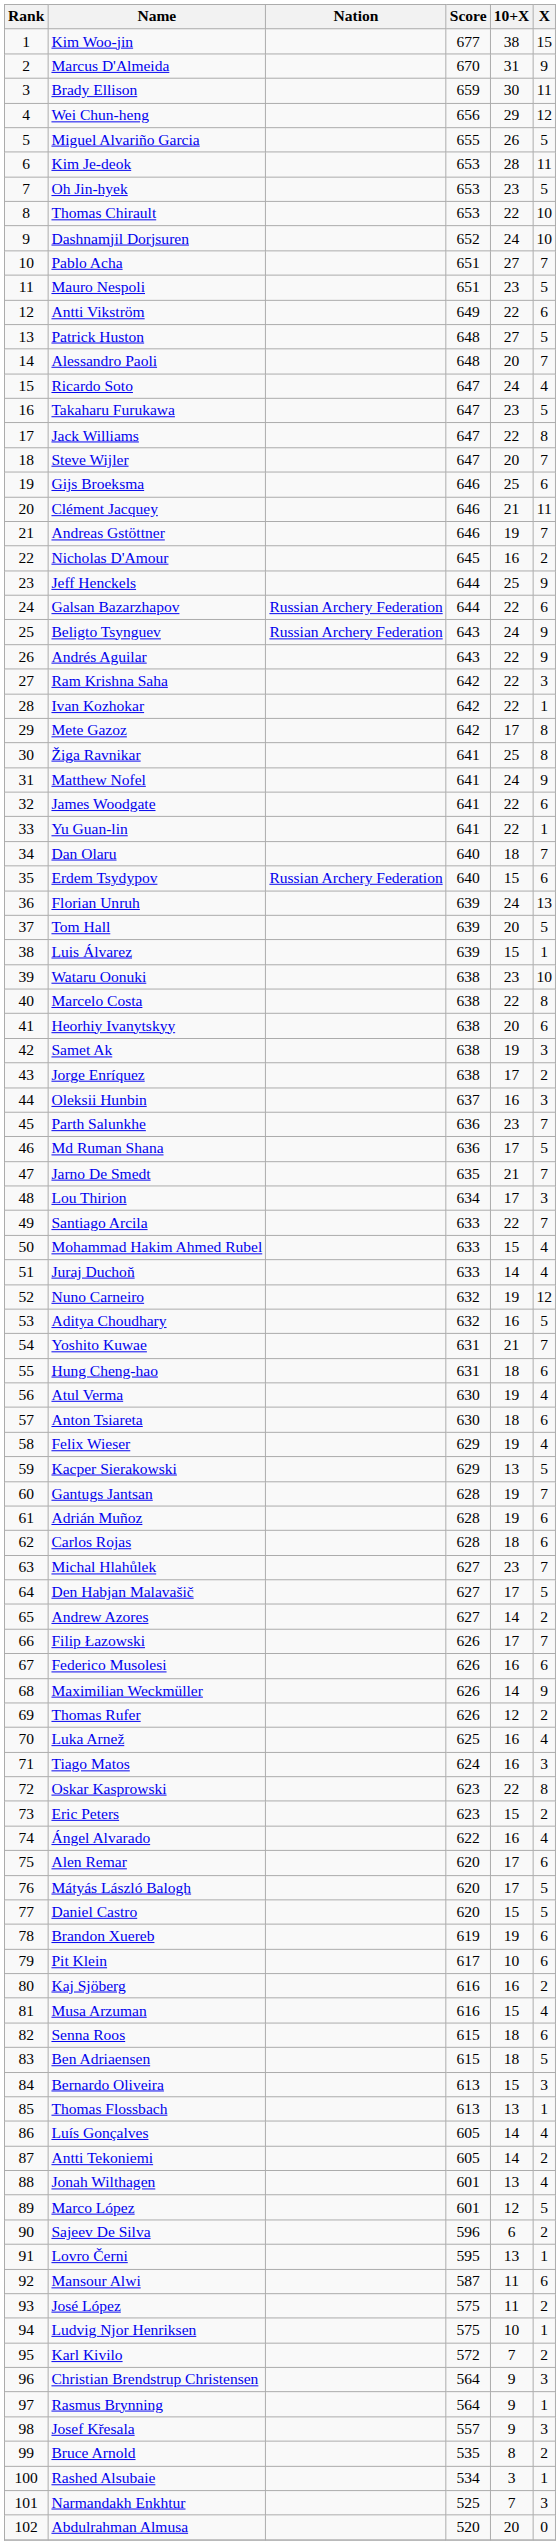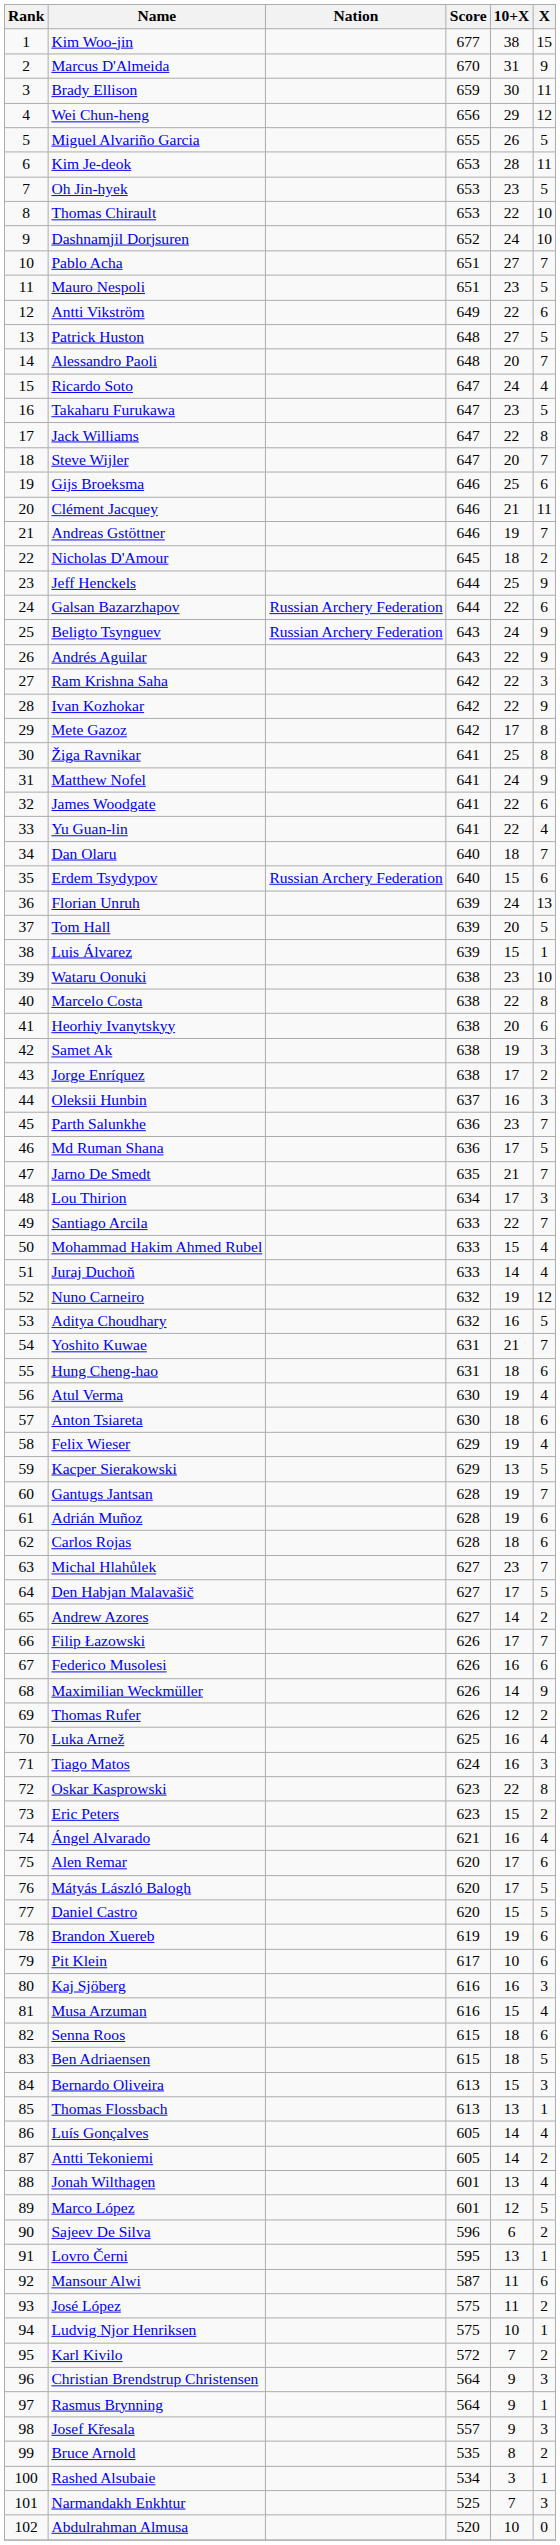Nicholas D'Amour | 10+X: 16 -> 18
Ivan Kozhokar | X: 1 -> 9
Yu Guan-lin | X: 1 -> 4
Ángel Alvarado | Score: 622 -> 621
Kaj Sjöberg | X: 2 -> 3
Abdulrahman Almusa | 10+X: 20 -> 10
